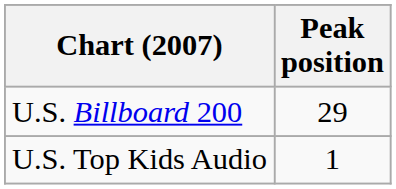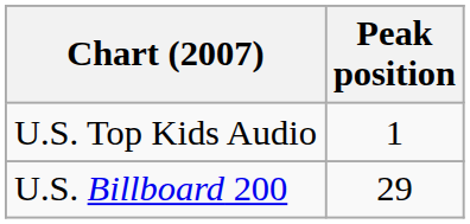rows swapped: U.S. Billboard 200 <-> U.S. Top Kids Audio
